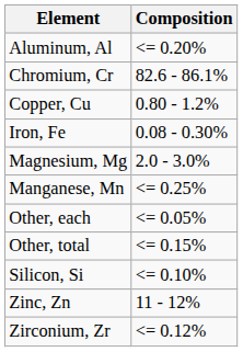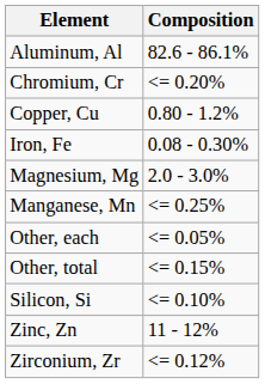Aluminum, Al | Composition: <= 0.20% -> 82.6 - 86.1%
Chromium, Cr | Composition: 82.6 - 86.1% -> <= 0.20%
